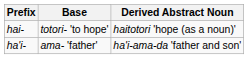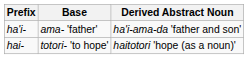rows swapped: hai- <-> ha'i-
